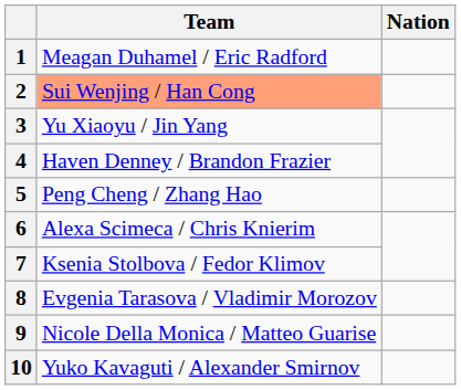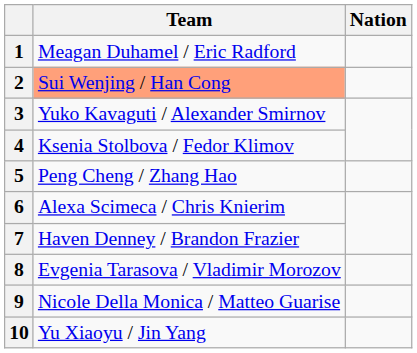3 | Team: Yu Xiaoyu / Jin Yang -> Yuko Kavaguti / Alexander Smirnov
4 | Team: Haven Denney / Brandon Frazier -> Ksenia Stolbova / Fedor Klimov
7 | Team: Ksenia Stolbova / Fedor Klimov -> Haven Denney / Brandon Frazier
10 | Team: Yuko Kavaguti / Alexander Smirnov -> Yu Xiaoyu / Jin Yang
